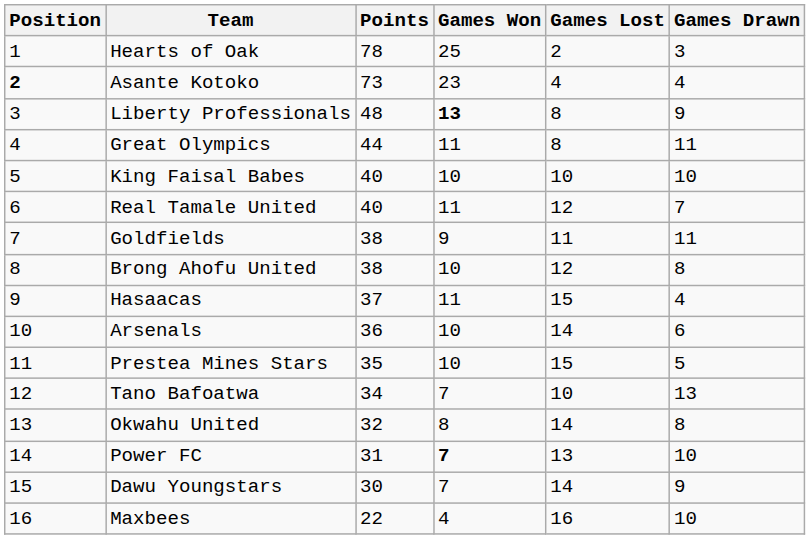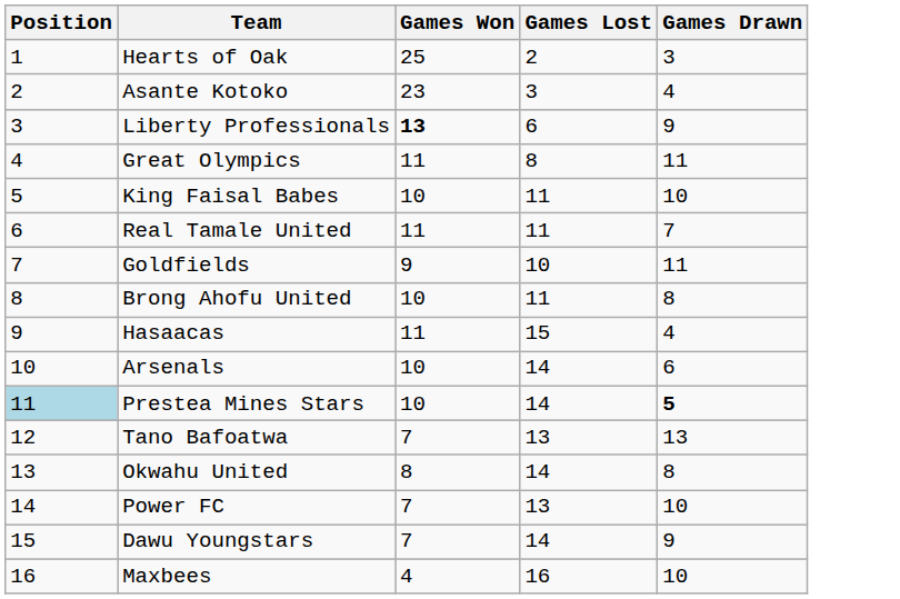- column: Points | 78 | 73 | 48 | 44 | 40 | 40 | 38 | 38 | 37 | 36 | 35 | 34 | 32 | 31 | 30 | 22
Asante Kotoko | Position: bold -> normal
Asante Kotoko | Games Lost: 4 -> 3
Liberty Professionals | Games Lost: 8 -> 6
King Faisal Babes | Games Lost: 10 -> 11
Real Tamale United | Games Lost: 12 -> 11
Goldfields | Games Lost: 11 -> 10
Brong Ahofu United | Games Lost: 12 -> 11
Prestea Mines Stars | Position: no background -> lightblue background
Prestea Mines Stars | Games Lost: 15 -> 14
Prestea Mines Stars | Games Drawn: normal -> bold
Tano Bafoatwa | Games Lost: 10 -> 13
Power FC | Games Won: bold -> normal
